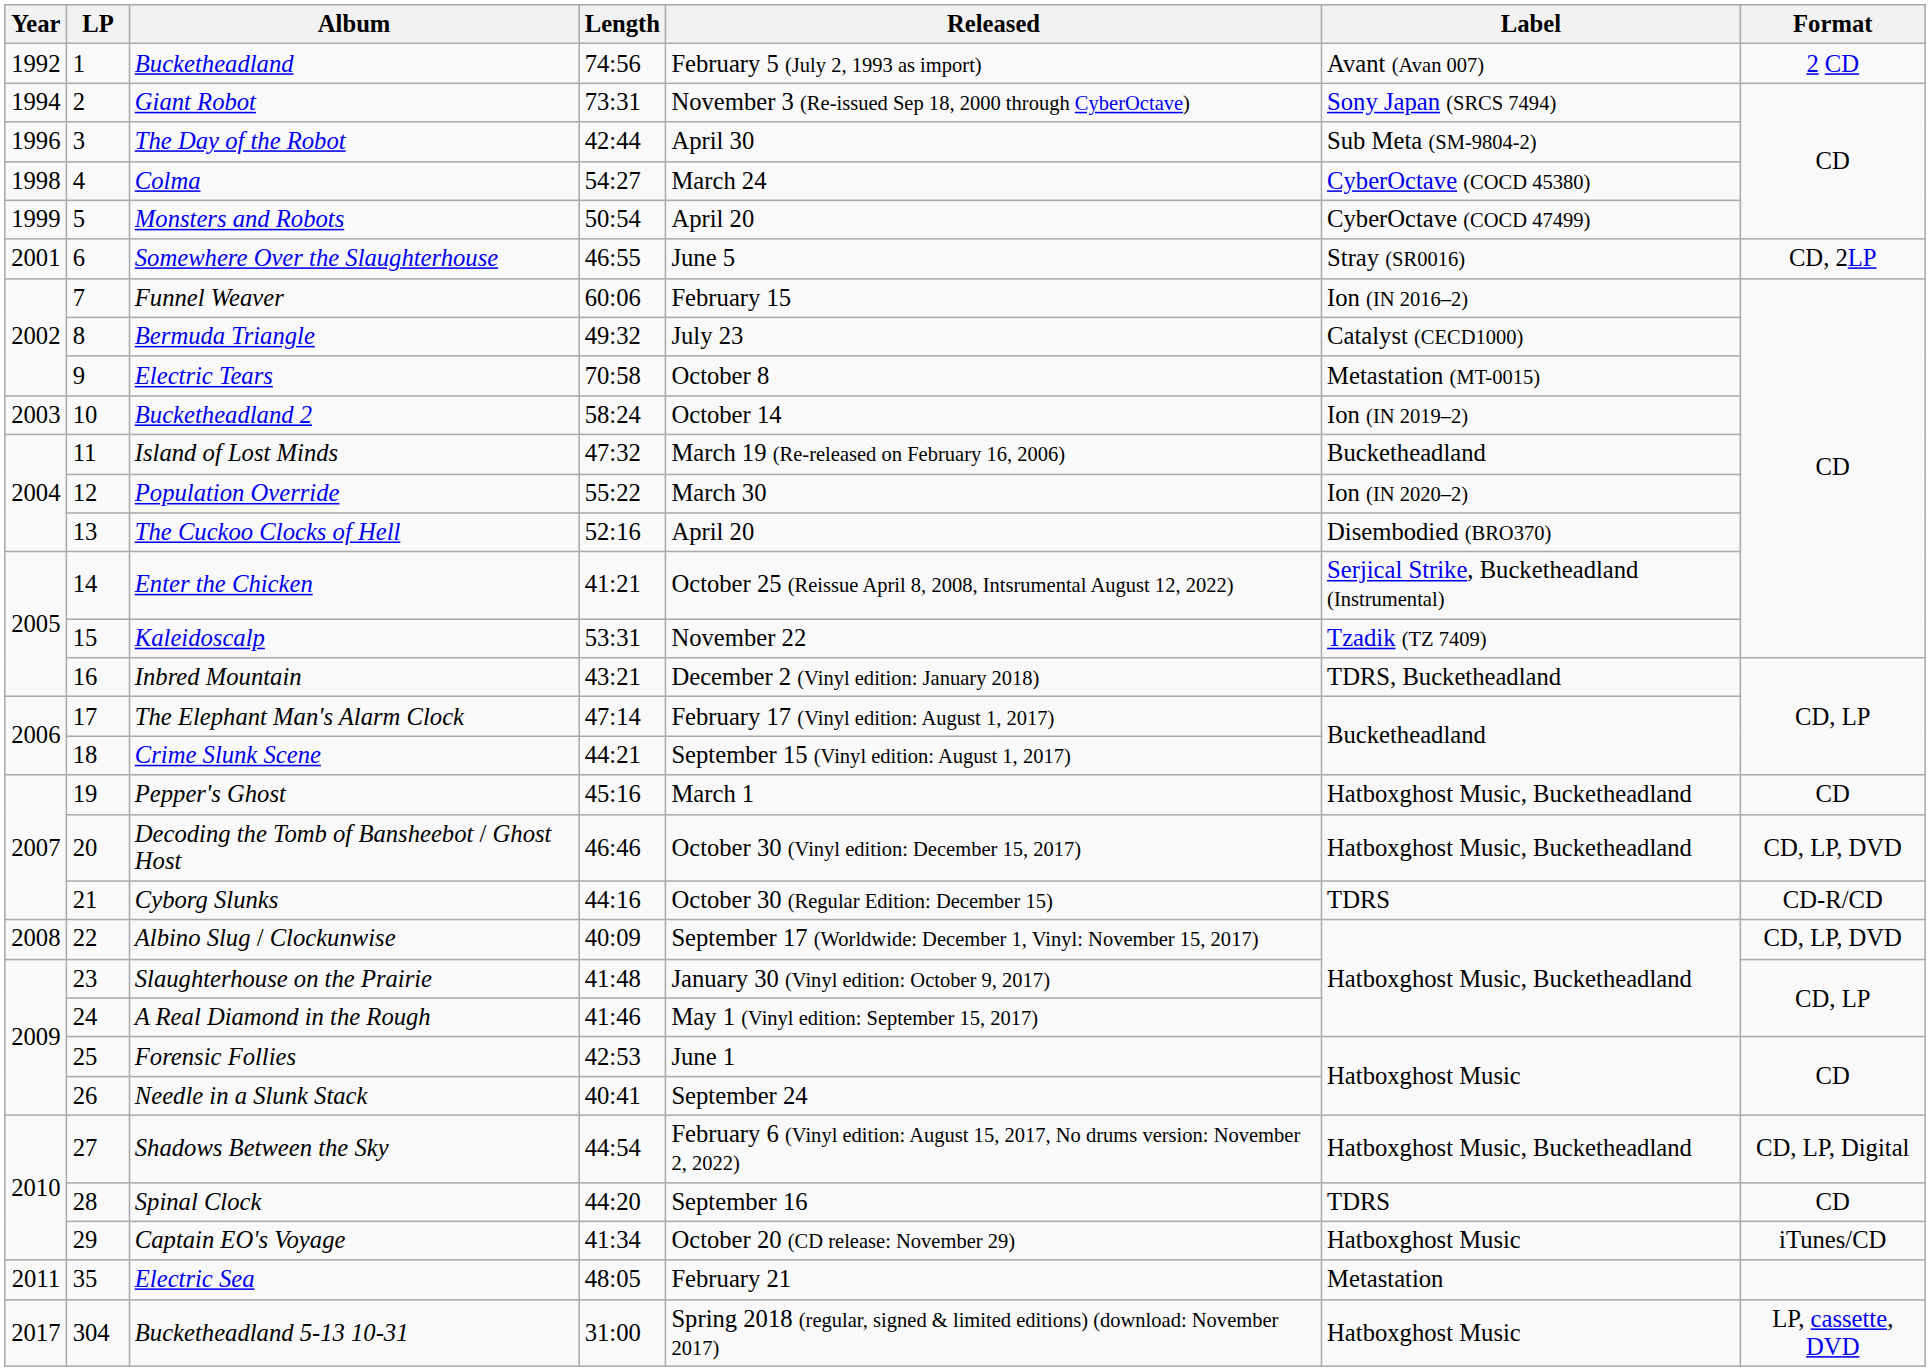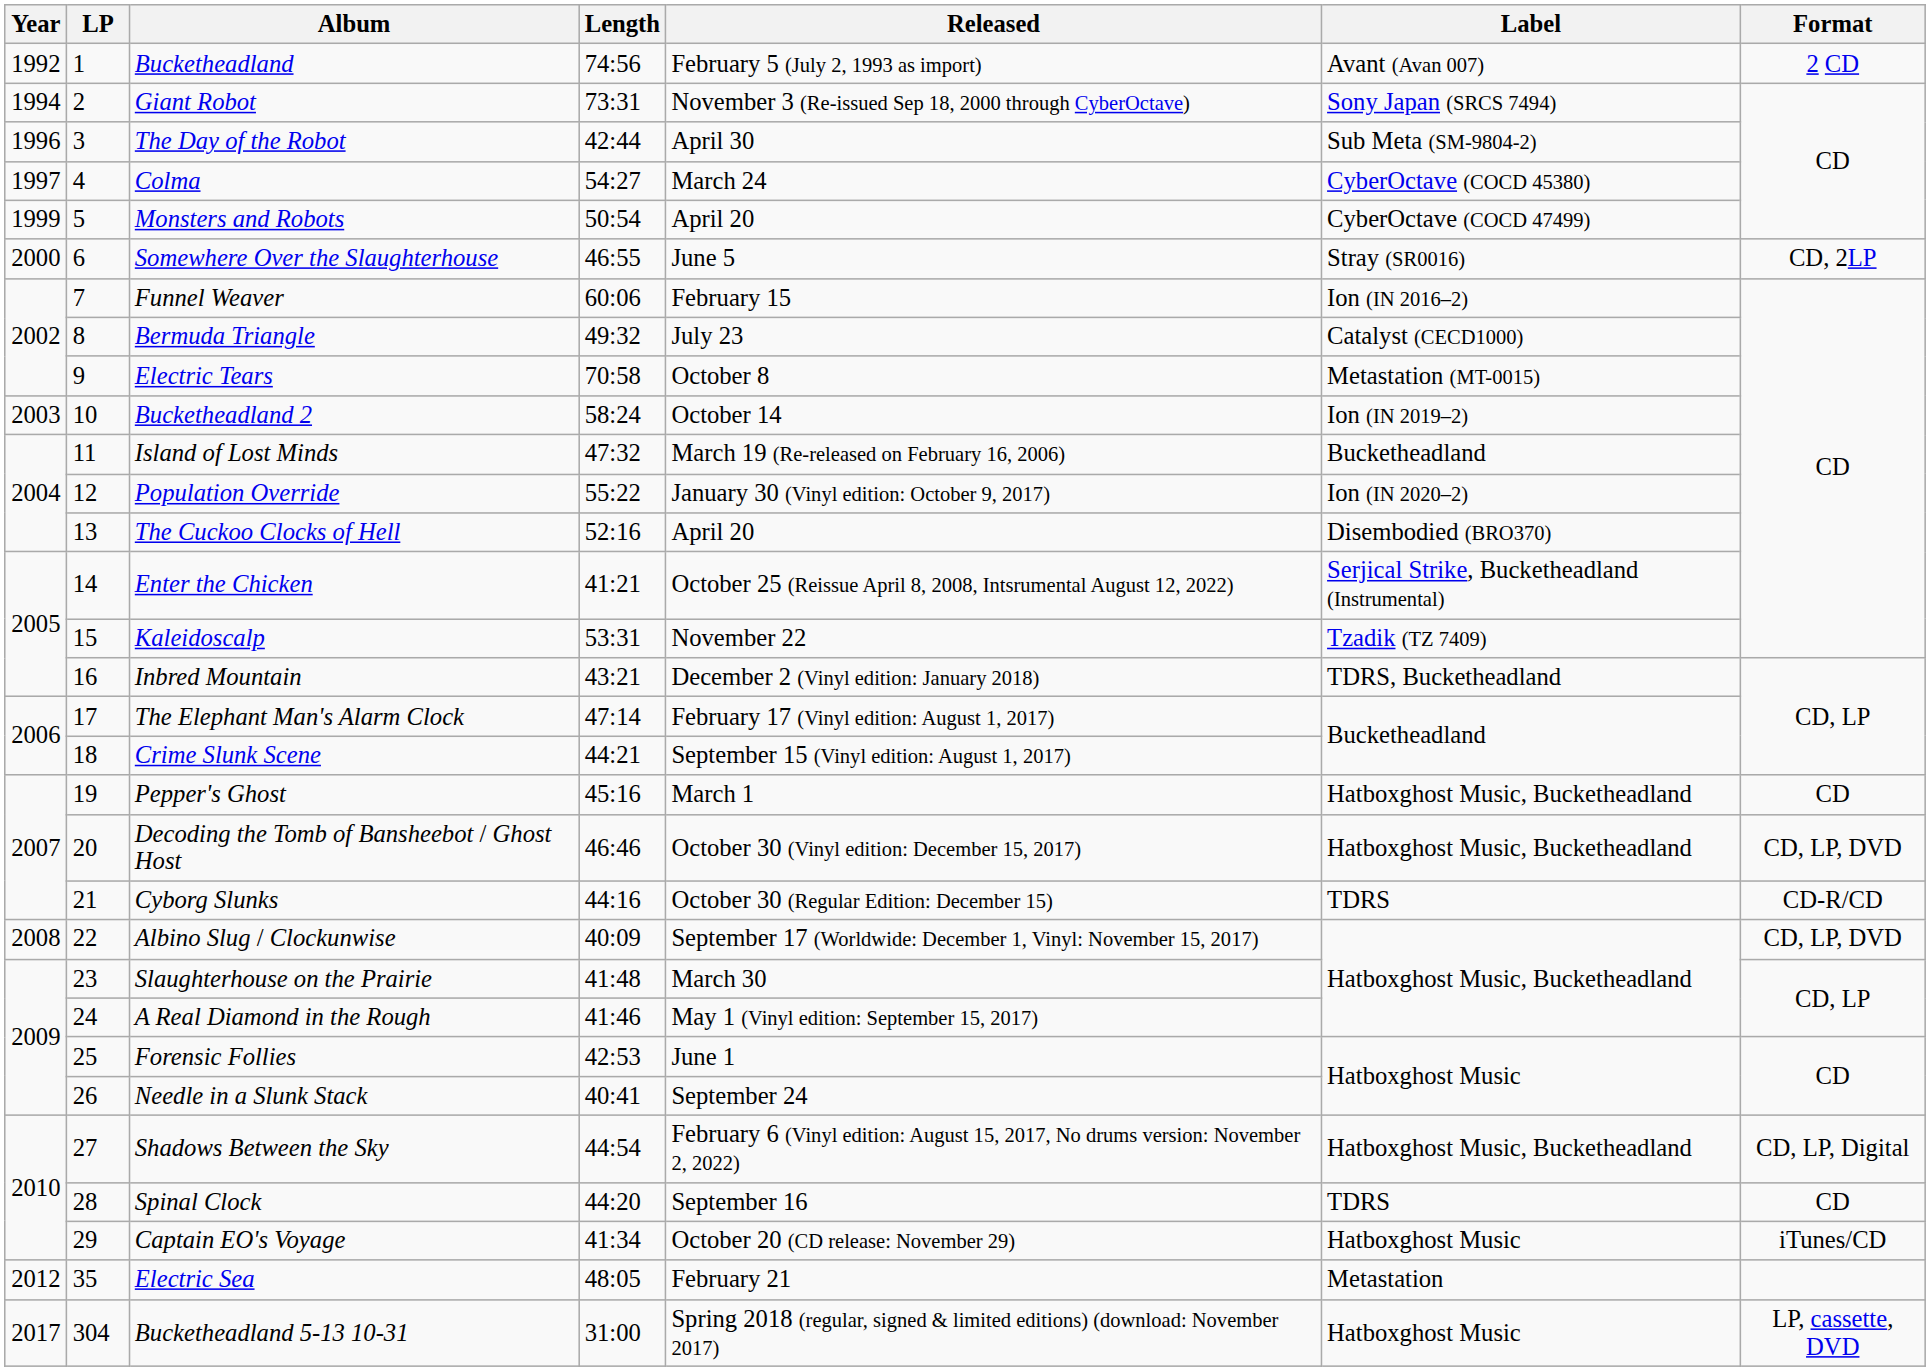Colma | Year: 1998 -> 1997
Somewhere Over the Slaughterhouse | Year: 2001 -> 2000
Population Override | Released: March 30 -> January 30 (Vinyl edition: October 9, 2017)
Slaughterhouse on the Prairie | Released: January 30 (Vinyl edition: October 9, 2017) -> March 30
Electric Sea | Year: 2011 -> 2012
